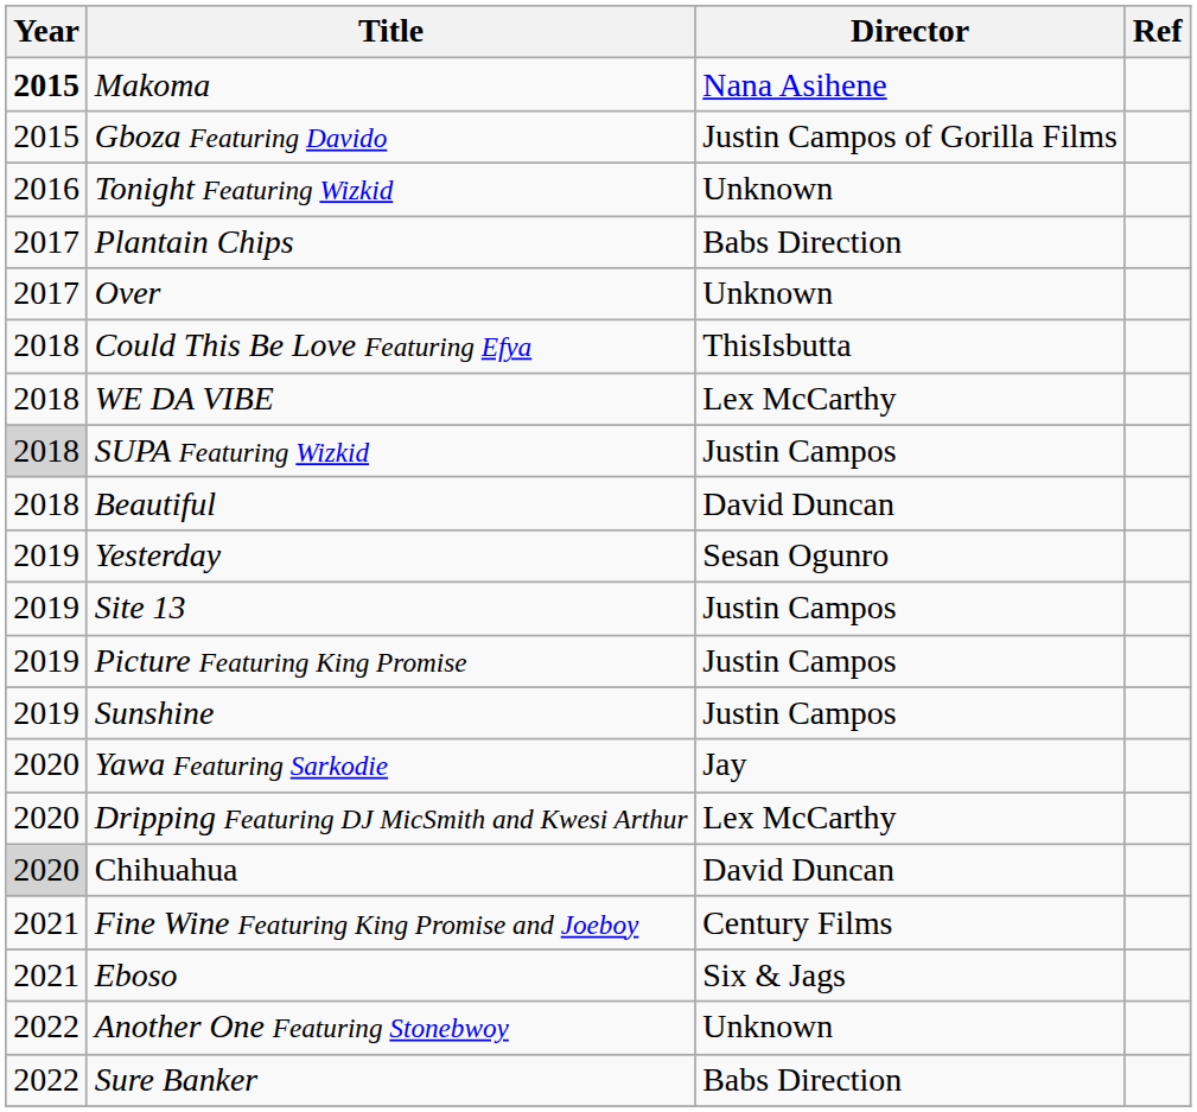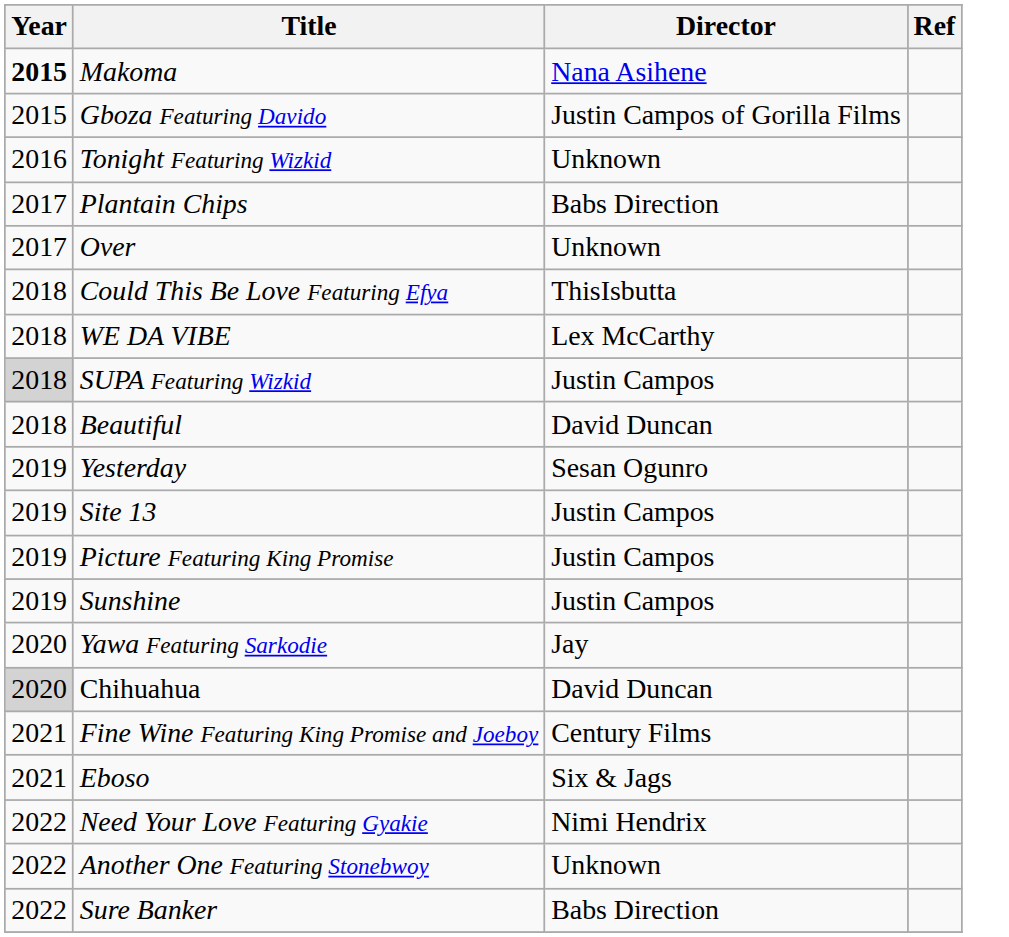- row: 2020 | Dripping Featuring DJ MicSmith and Kwesi Arthur | Lex McCarthy
+ row: 2022 | Need Your Love Featuring Gyakie | Nimi Hendrix
